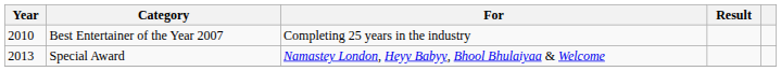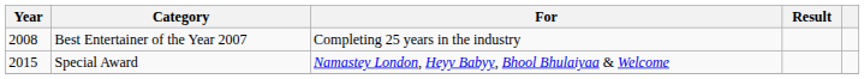Best Entertainer of the Year 2007 | Year: 2010 -> 2008
Special Award | Year: 2013 -> 2015
